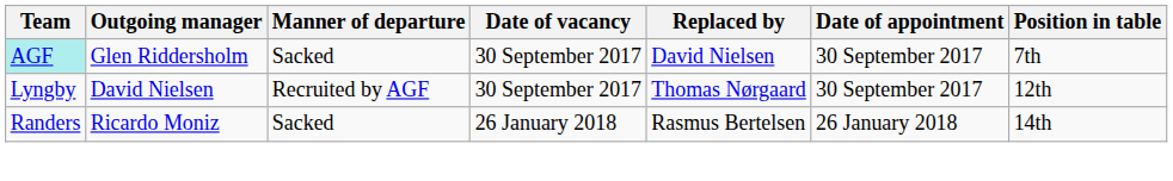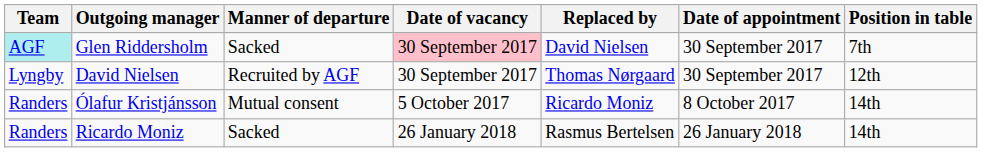Glen Riddersholm | Date of vacancy: no background -> pink background
+ row: Randers | Ólafur Kristjánsson | Mutual consent | 5 October 2017 | Ricardo Moniz | 8 October 2017 | 14th
